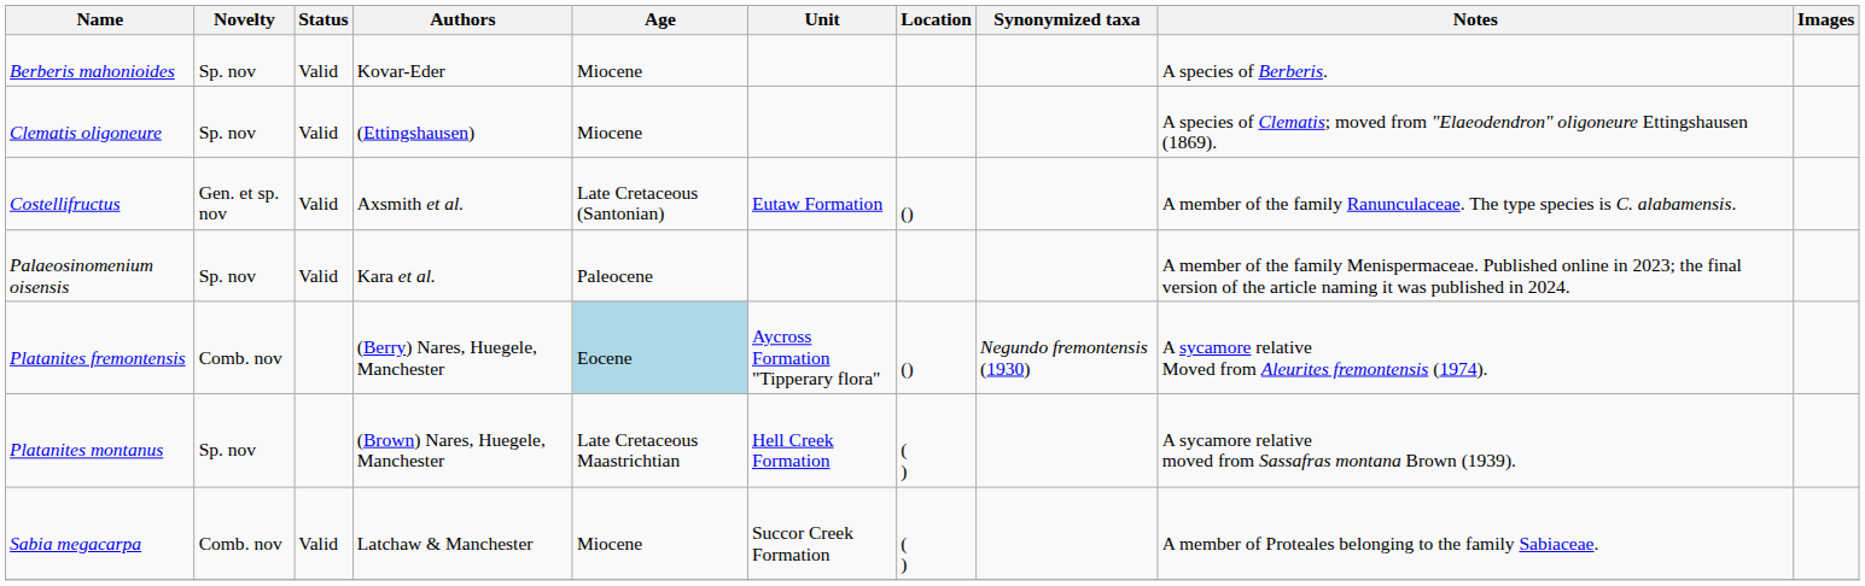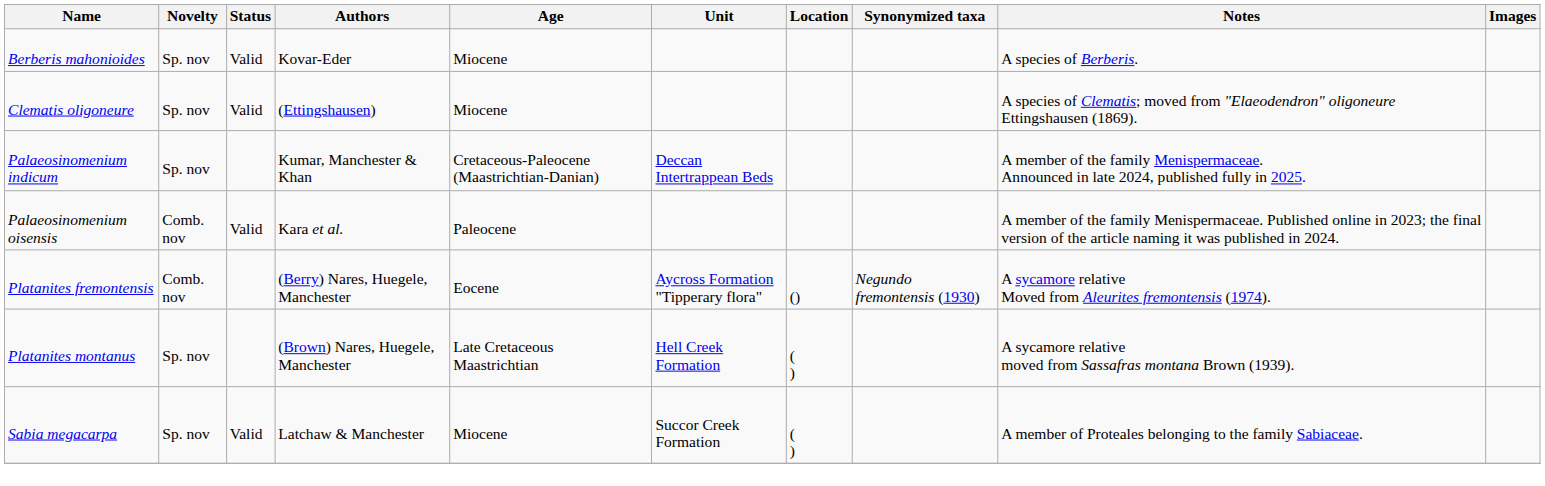- row: Costellifructus | Gen. et sp. nov | Valid | Axsmith et al. | Late Cretaceous (Santonian) | Eutaw Formation | () | A member of the family Ranunculaceae. The type species is C. alabamensis.
+ row: Palaeosinomenium indicum | Sp. nov | Kumar, Manchester & Khan | Cretaceous-Paleocene (Maastrichtian-Danian) | Deccan Intertrappean Beds | A member of the family Menispermaceae. Announced in late 2024, published fully in 2025.
Palaeosinomenium oisensis | Novelty: Sp. nov -> Comb. nov
Platanites fremontensis | Age: lightblue background -> no background
Sabia megacarpa | Novelty: Comb. nov -> Sp. nov
